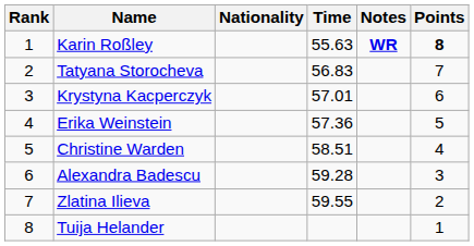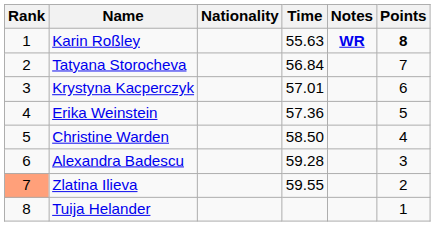Tatyana Storocheva | Time: 56.83 -> 56.84
Christine Warden | Time: 58.51 -> 58.50
Zlatina Ilieva | Rank: no background -> lightsalmon background
